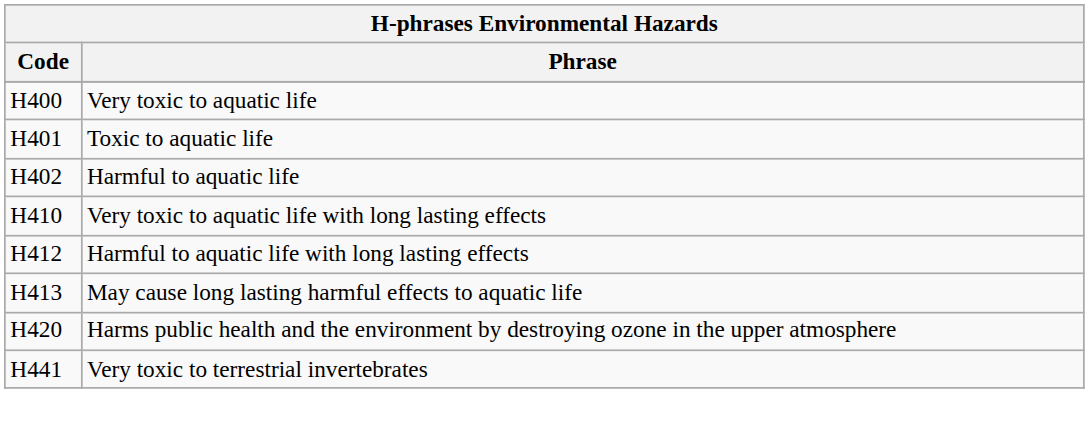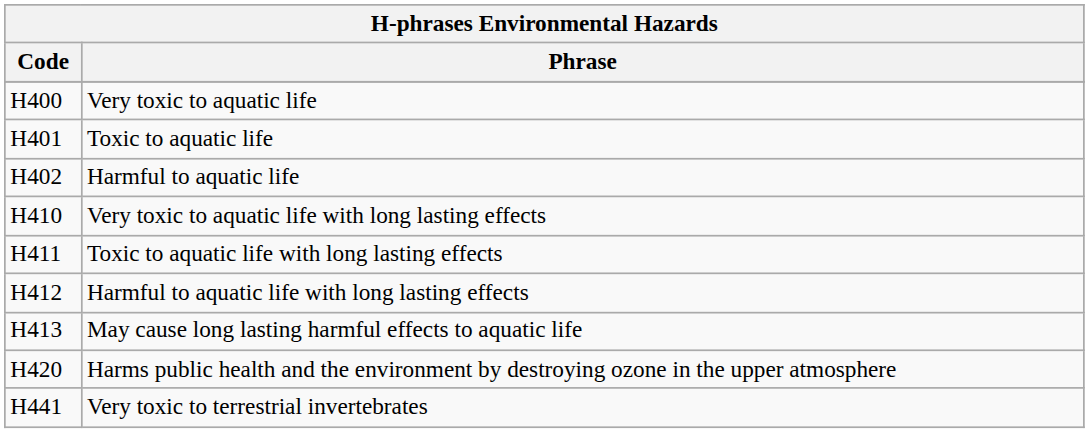+ row: H411 | Toxic to aquatic life with long lasting effects
